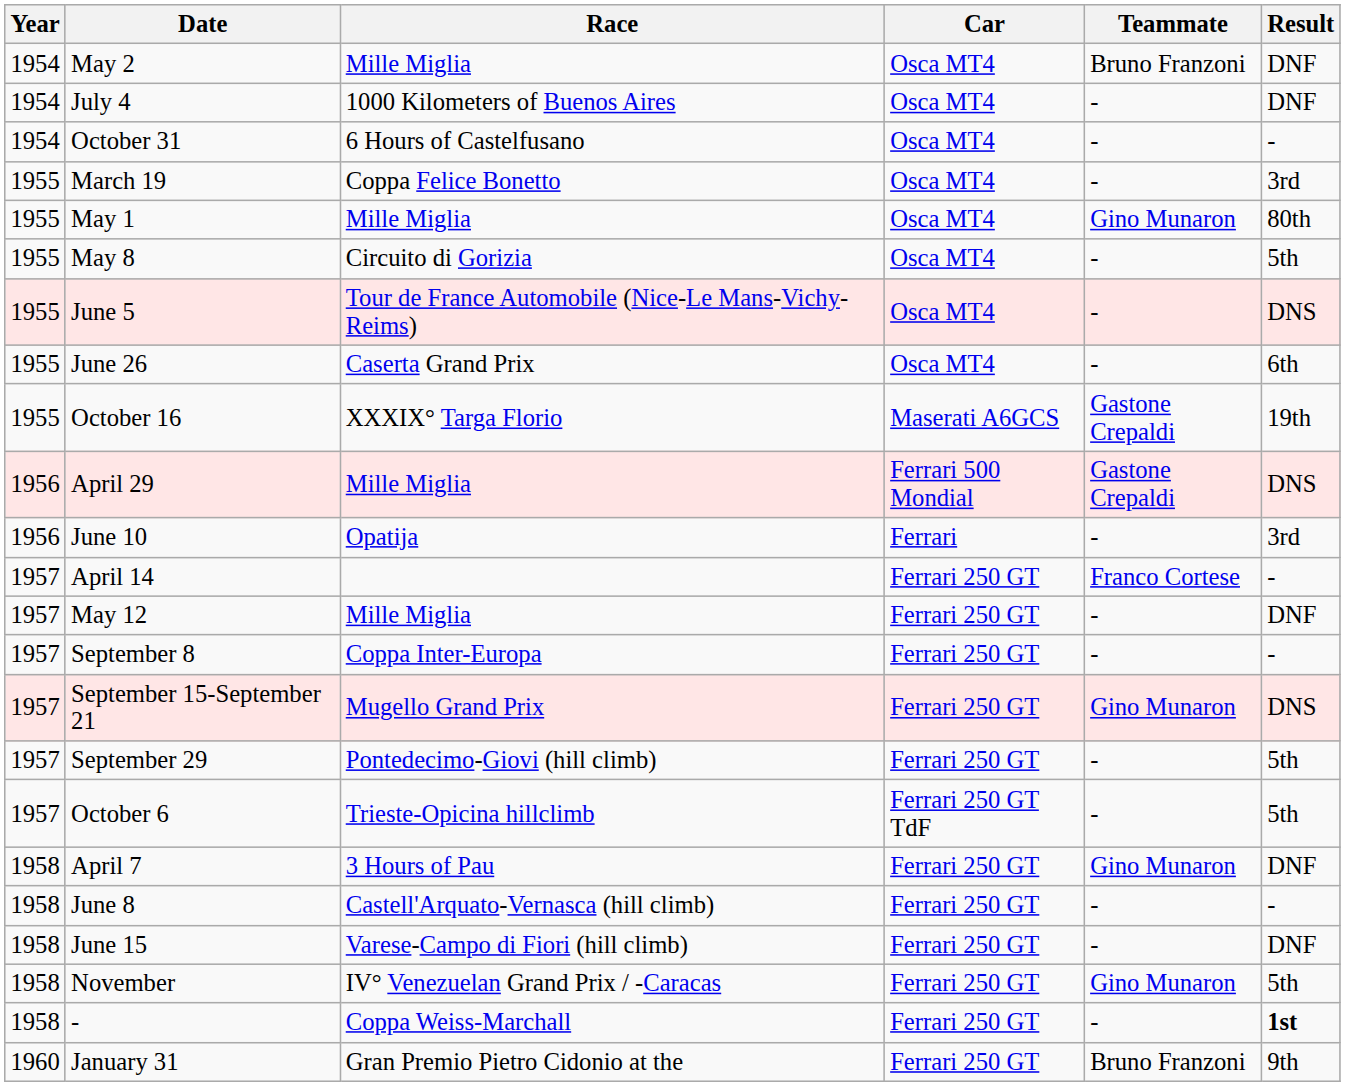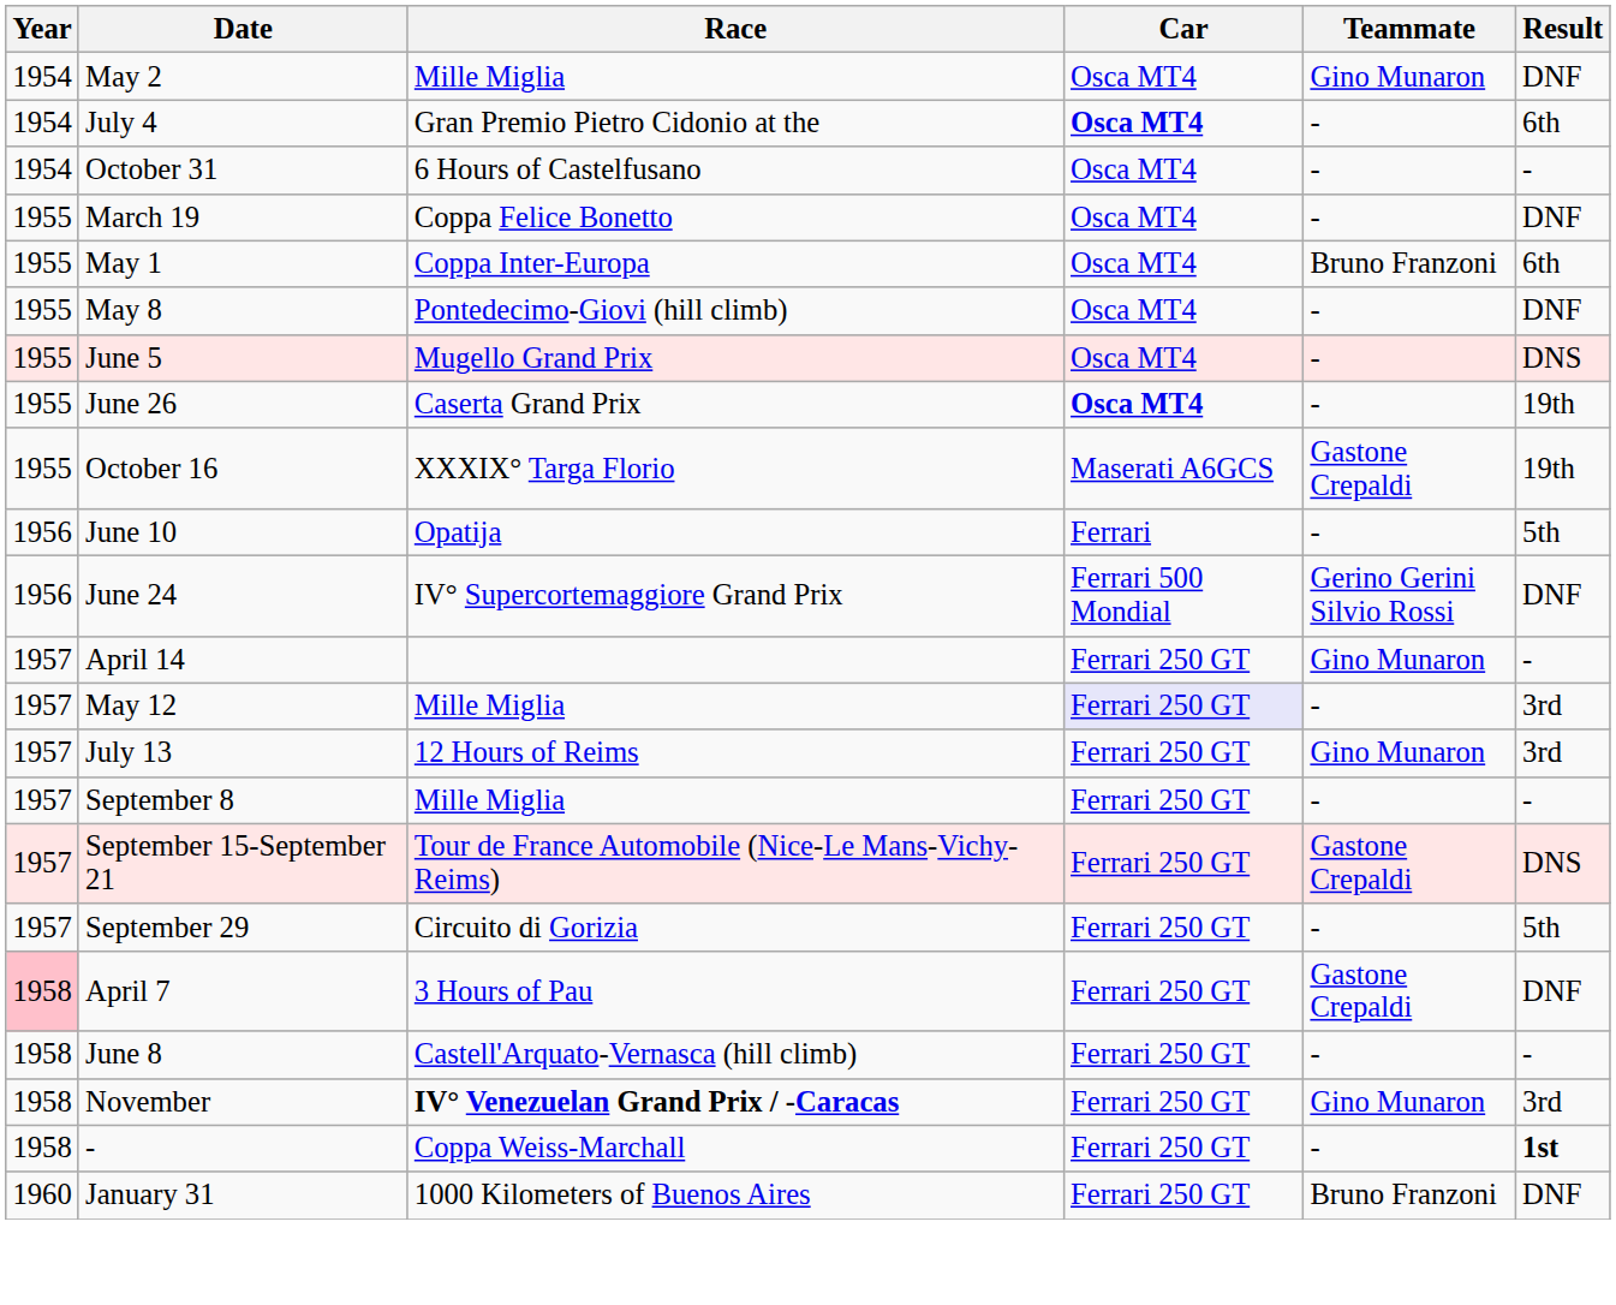May 2 | Teammate: Bruno Franzoni -> Gino Munaron
July 4 | Race: 1000 Kilometers of Buenos Aires -> Gran Premio Pietro Cidonio at the
July 4 | Car: normal -> bold
July 4 | Result: DNF -> 6th
March 19 | Result: 3rd -> DNF
May 1 | Race: Mille Miglia -> Coppa Inter-Europa
May 1 | Teammate: Gino Munaron -> Bruno Franzoni
May 1 | Result: 80th -> 6th
May 8 | Race: Circuito di Gorizia -> Pontedecimo-Giovi (hill climb)
May 8 | Result: 5th -> DNF
June 5 | Race: Tour de France Automobile (Nice-Le Mans-Vichy-Reims) -> Mugello Grand Prix
June 26 | Car: normal -> bold
June 26 | Result: 6th -> 19th
- row: 1956 | April 29 | Mille Miglia | Ferrari 500 Mondial | Gastone Crepaldi | DNS
June 10 | Result: 3rd -> 5th
+ row: 1956 | June 24 | IV° Supercortemaggiore Grand Prix | Ferrari 500 Mondial | Gerino Gerini Silvio Rossi | DNF
April 14 | Teammate: Franco Cortese -> Gino Munaron
May 12 | Car: no background -> lavender background
May 12 | Result: DNF -> 3rd
+ row: 1957 | July 13 | 12 Hours of Reims | Ferrari 250 GT | Gino Munaron | 3rd
September 8 | Race: Coppa Inter-Europa -> Mille Miglia
September 15-September 21 | Race: Mugello Grand Prix -> Tour de France Automobile (Nice-Le Mans-Vichy-Reims)
September 15-September 21 | Teammate: Gino Munaron -> Gastone Crepaldi
September 29 | Race: Pontedecimo-Giovi (hill climb) -> Circuito di Gorizia
- row: 1957 | October 6 | Trieste-Opicina hillclimb | Ferrari 250 GT TdF | - | 5th
April 7 | Year: no background -> pink background
April 7 | Teammate: Gino Munaron -> Gastone Crepaldi
- row: 1958 | June 15 | Varese-Campo di Fiori (hill climb) | Ferrari 250 GT | - | DNF
November | Race: normal -> bold
November | Result: 5th -> 3rd
January 31 | Race: Gran Premio Pietro Cidonio at the -> 1000 Kilometers of Buenos Aires
January 31 | Result: 9th -> DNF
